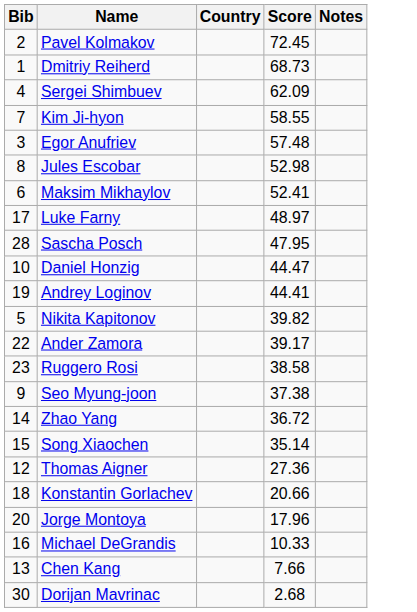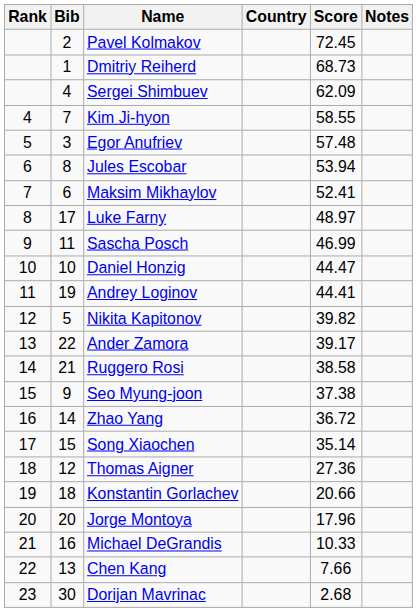+ column: Rank | 4 | 5 | 6 | 7 | 8 | 9 | 10 | 11 | 12 | 13 | 14 | 15 | 16 | 17 | 18 | 19 | 20 | 21 | 22 | 23
Jules Escobar | Score: 52.98 -> 53.94
Sascha Posch | Bib: 28 -> 11
Sascha Posch | Score: 47.95 -> 46.99
Ruggero Rosi | Bib: 23 -> 21
